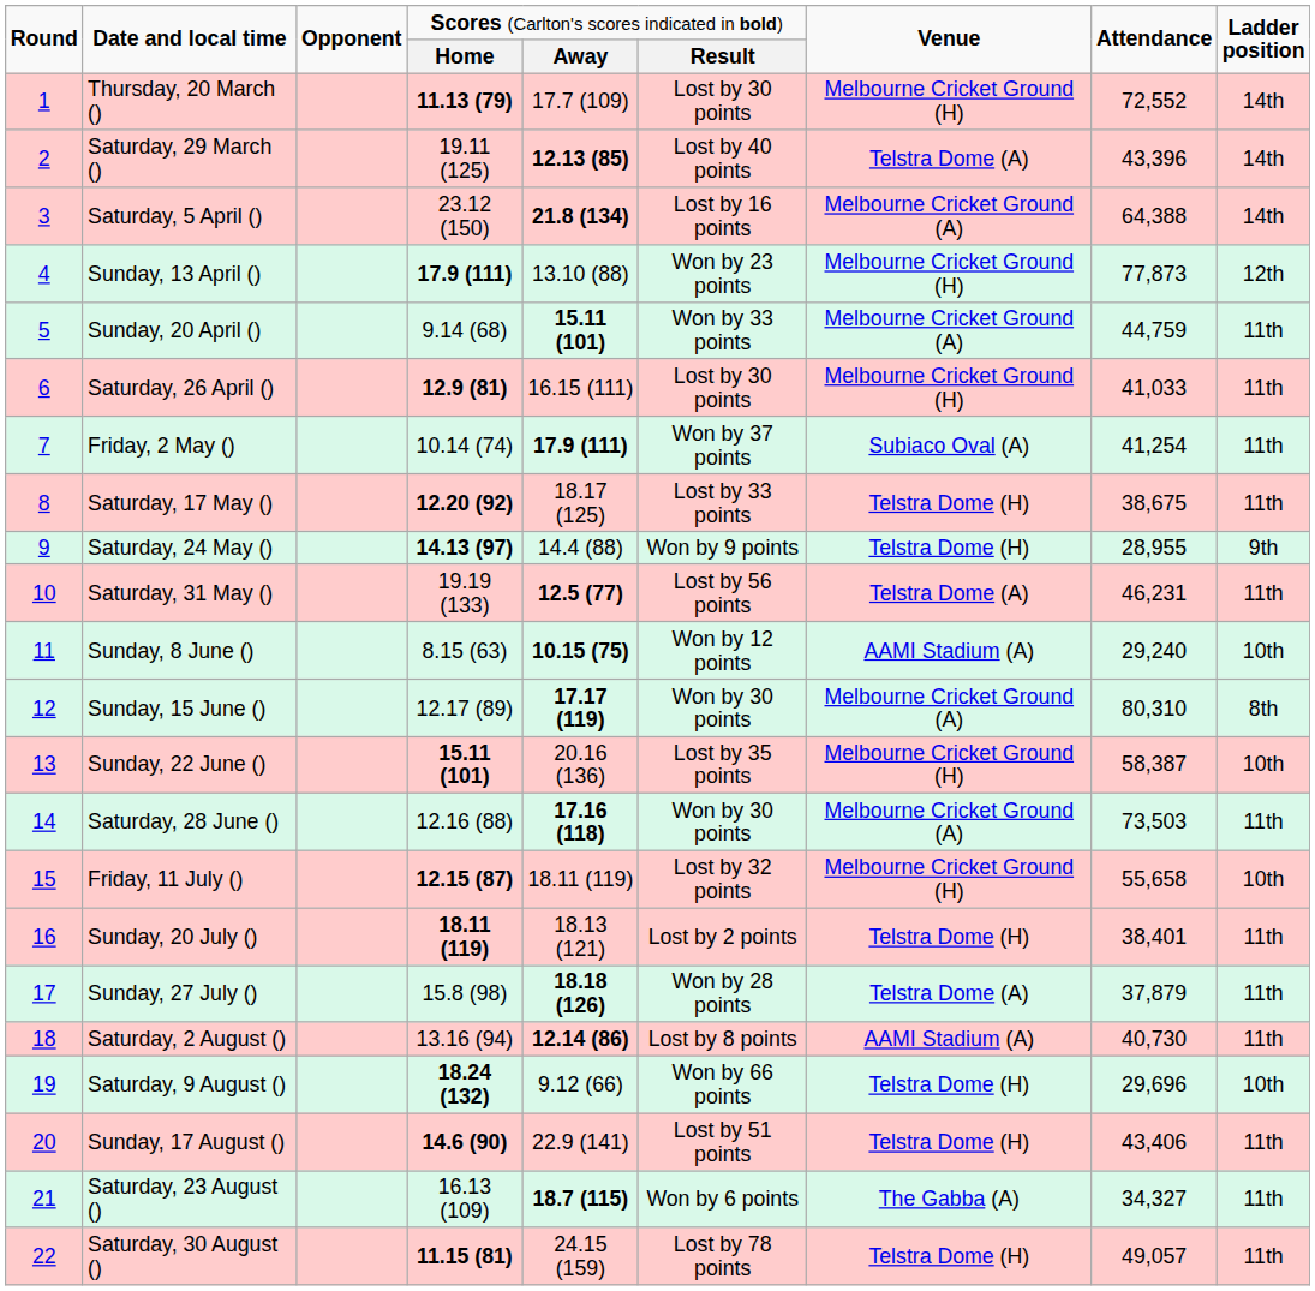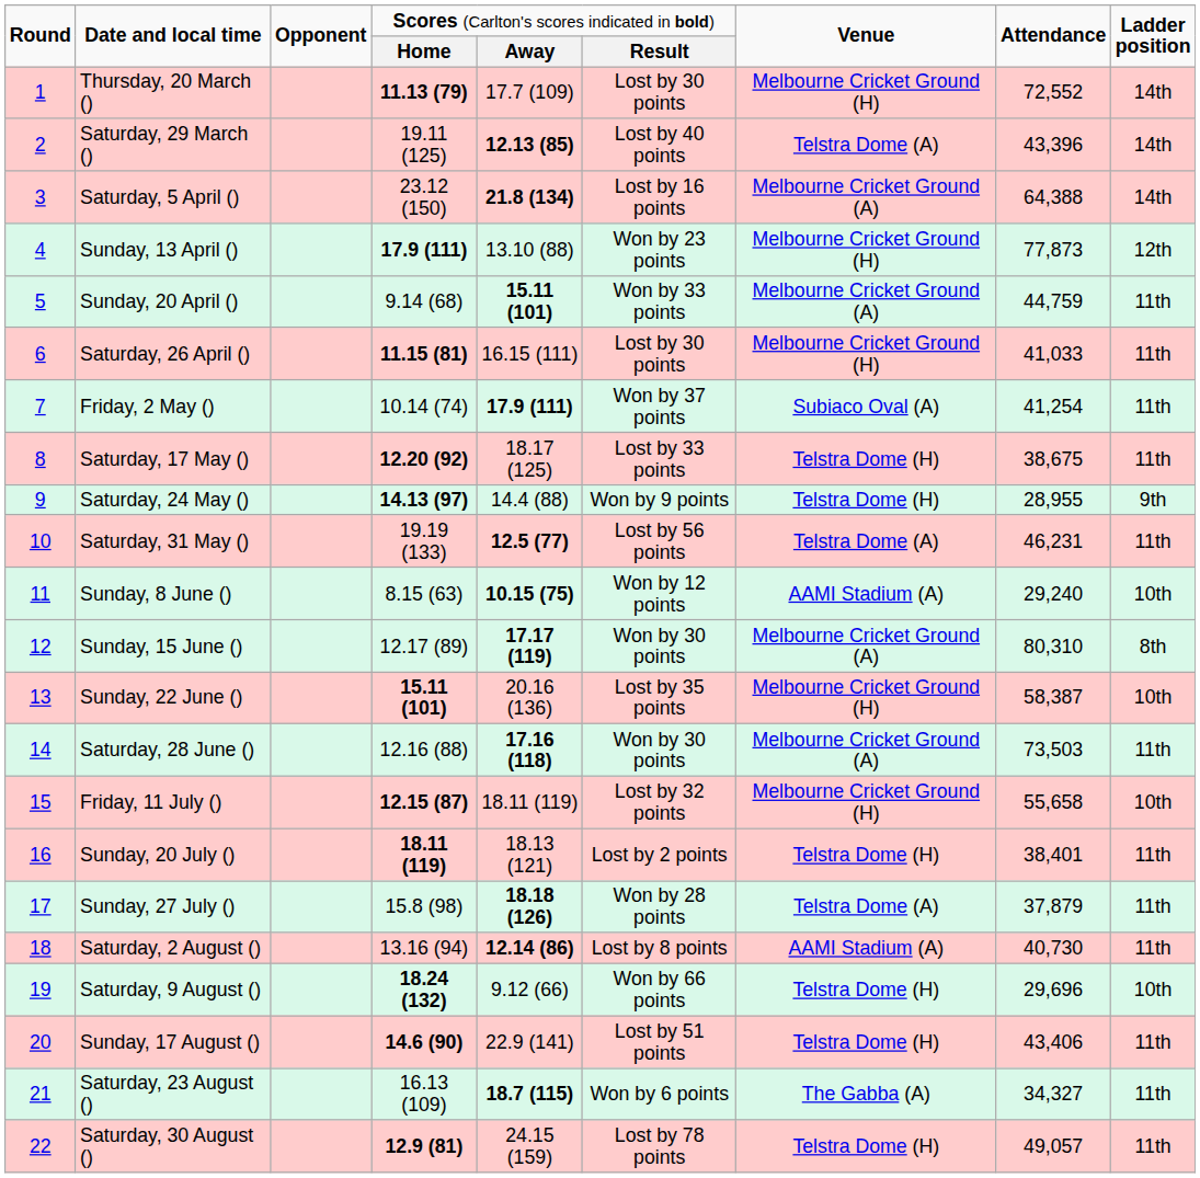Saturday, 26 April () | column 4: 12.9 (81) -> 11.15 (81)
Saturday, 30 August () | column 4: 11.15 (81) -> 12.9 (81)
